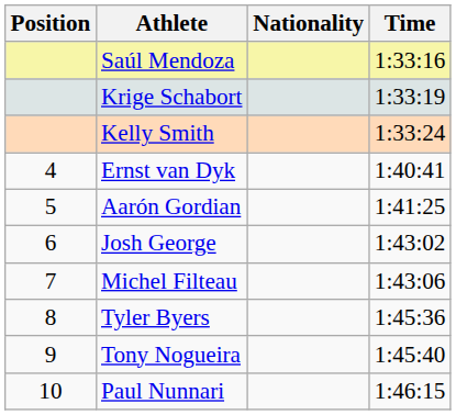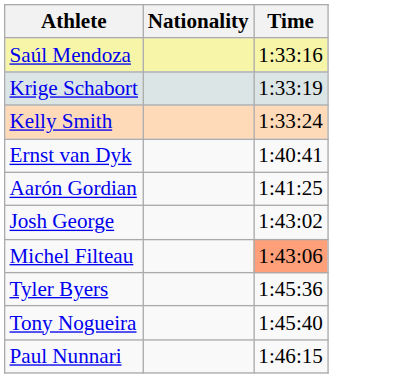- column: Position | 4 | 5 | 6 | 7 | 8 | 9 | 10
Michel Filteau | Time: no background -> lightsalmon background
